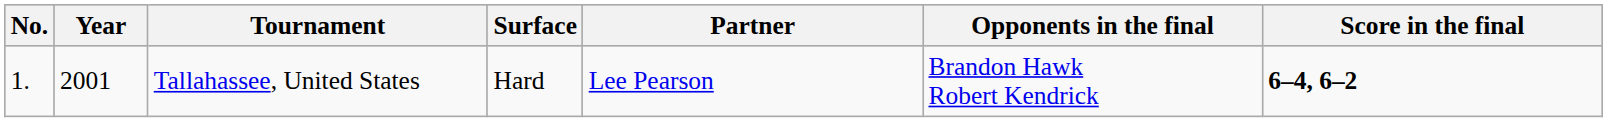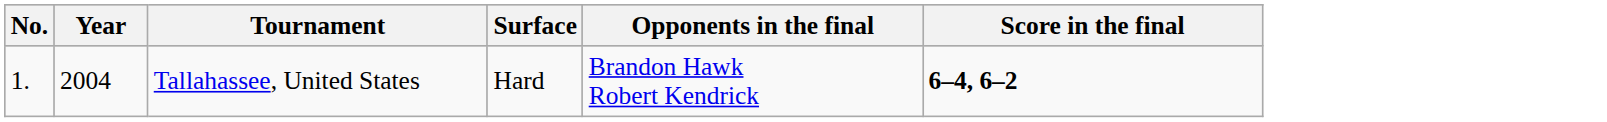- column: Partner | Lee Pearson
Tallahassee, United States | Year: 2001 -> 2004
